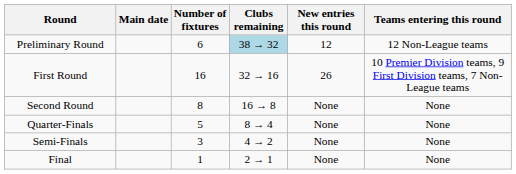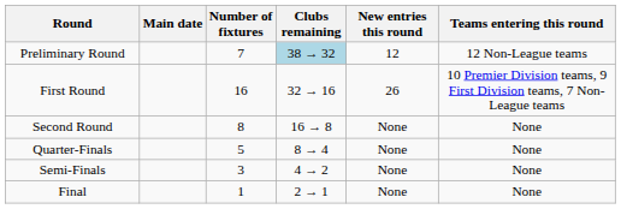Preliminary Round | Number of fixtures: 6 -> 7
